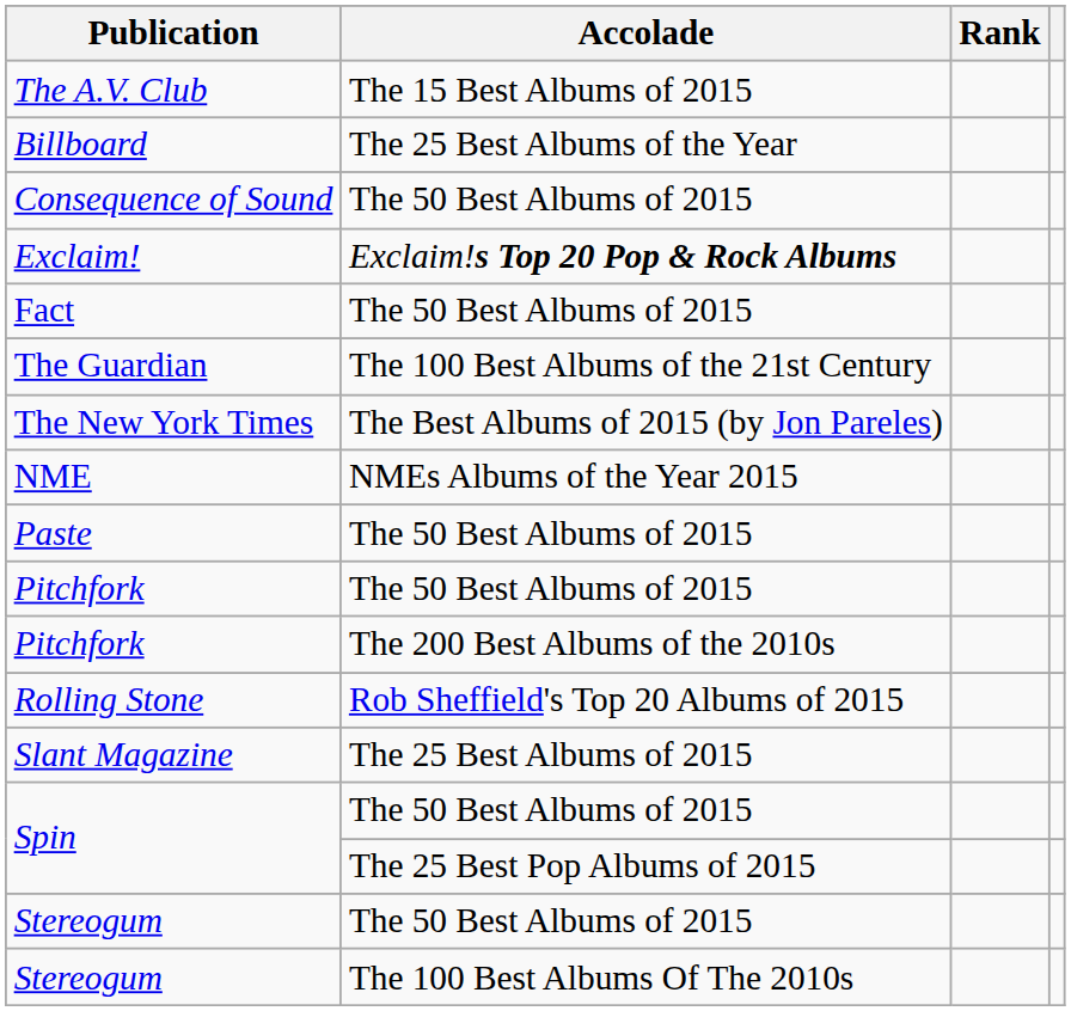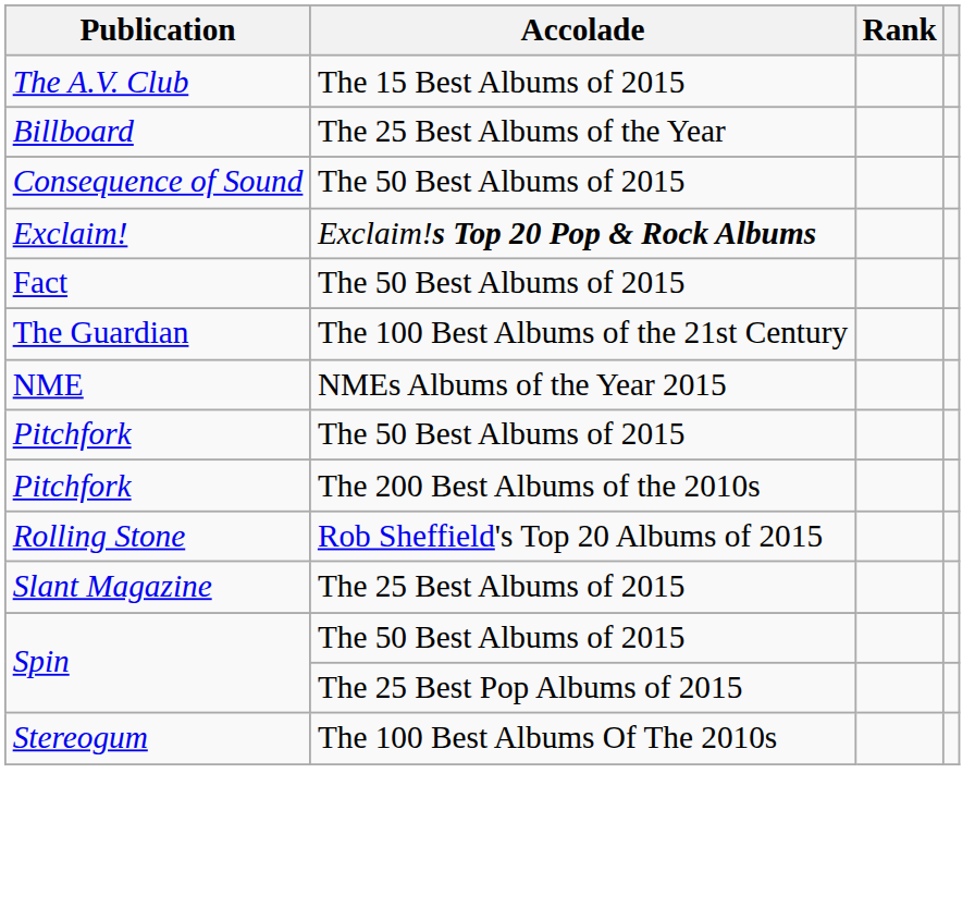- row: The New York Times | The Best Albums of 2015 (by Jon Pareles)
- row: Paste | The 50 Best Albums of 2015
- row: Stereogum | The 50 Best Albums of 2015
